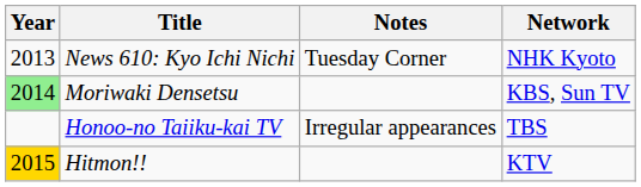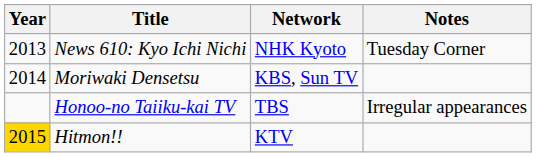columns swapped: Network <-> Notes
Moriwaki Densetsu | Year: lightgreen background -> no background
